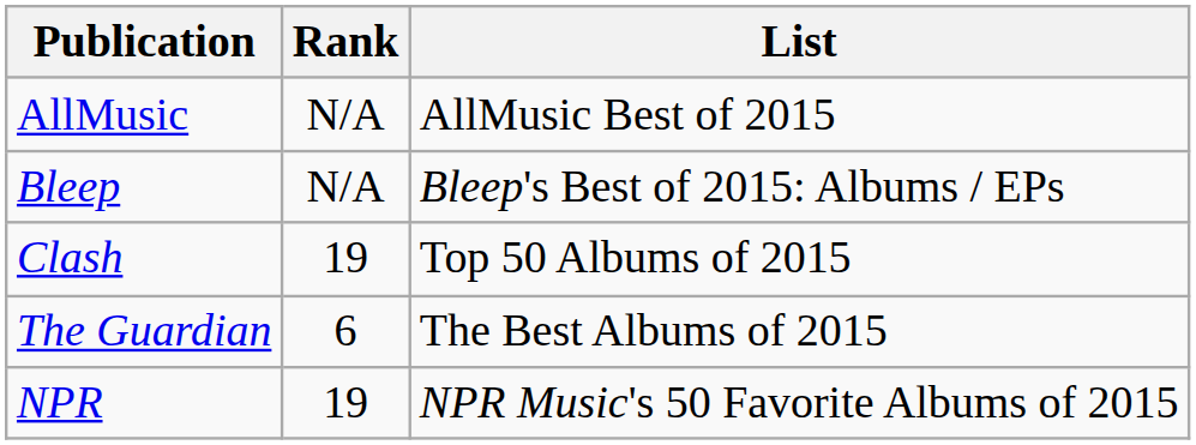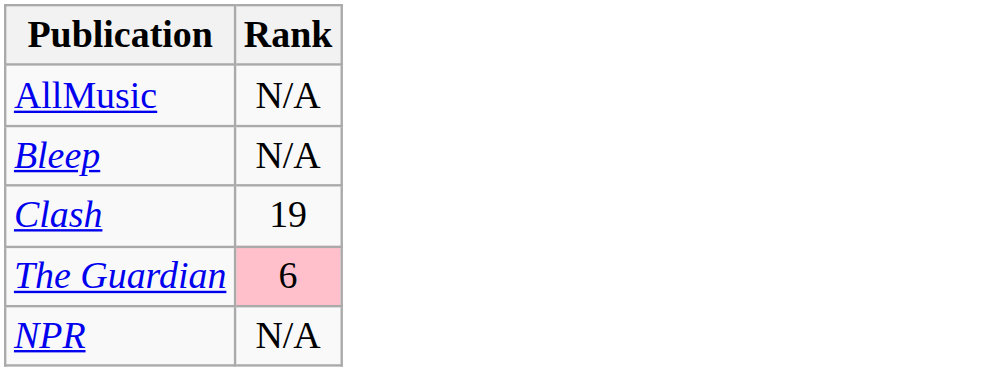- column: List | AllMusic Best of 2015 | Bleep's Best of 2015: Albums / EPs | Top 50 Albums of 2015 | The Best Albums of 2015 | NPR Music's 50 Favorite Albums of 2015
The Guardian | Rank: no background -> pink background
NPR | Rank: 19 -> N/A
